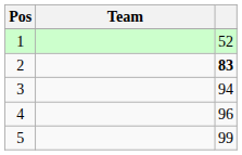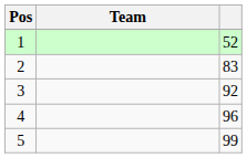2 | column 3: bold -> normal
3 | column 3: 94 -> 92
